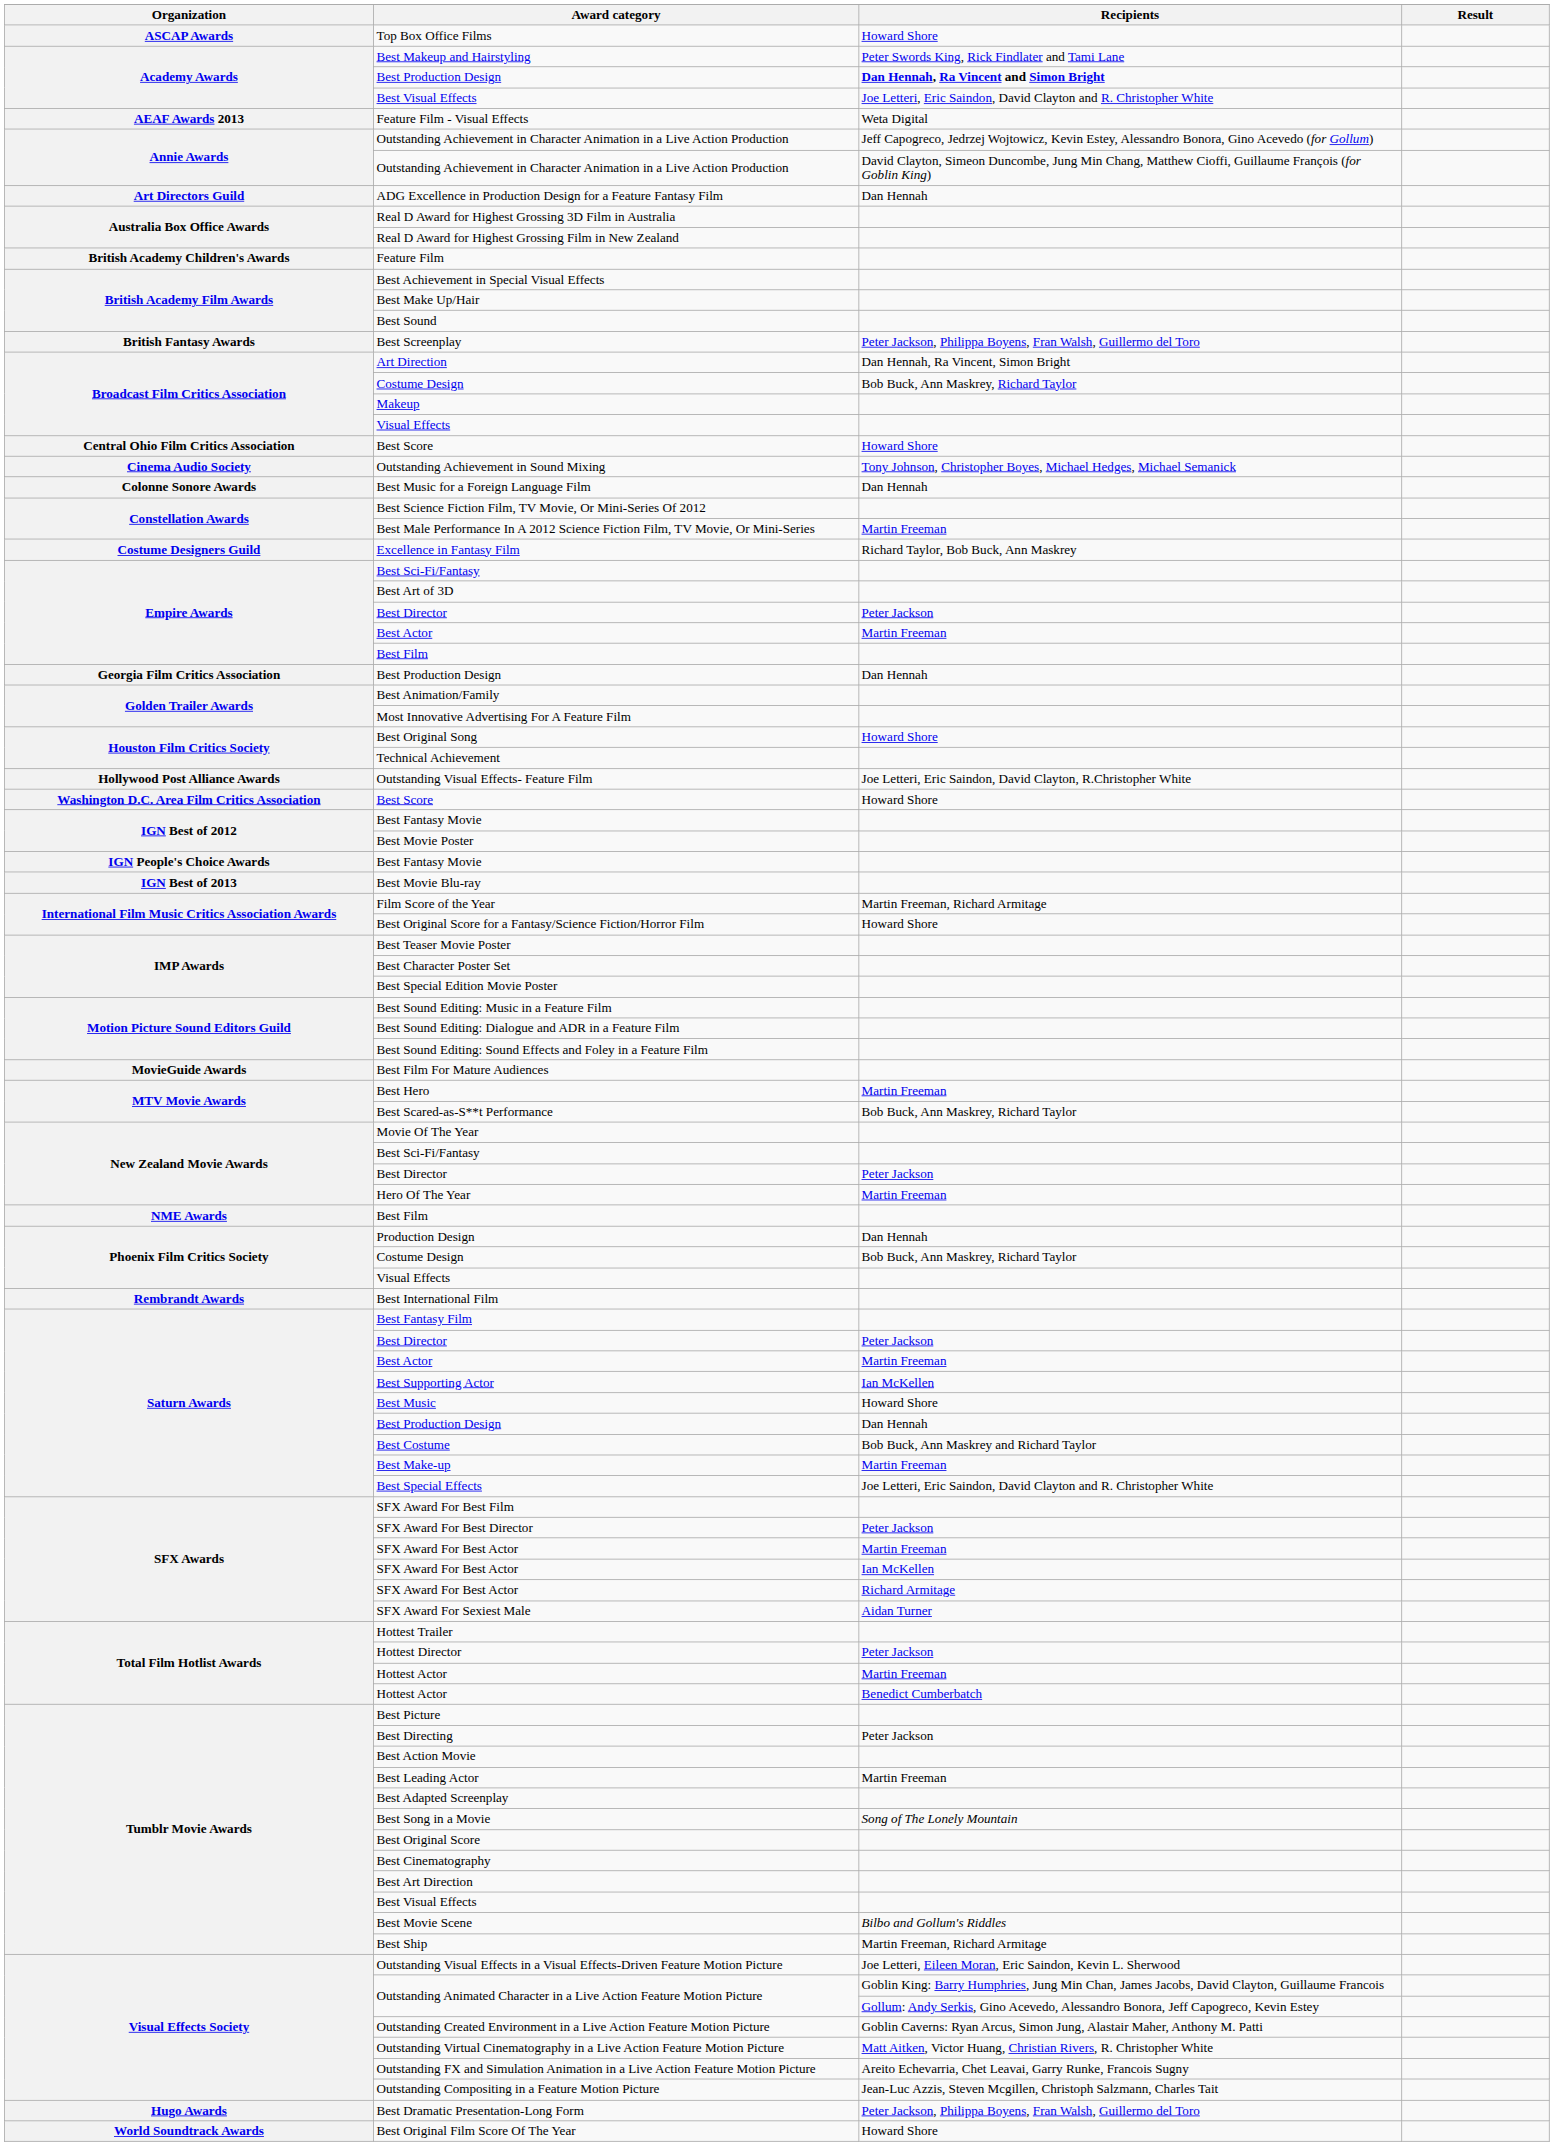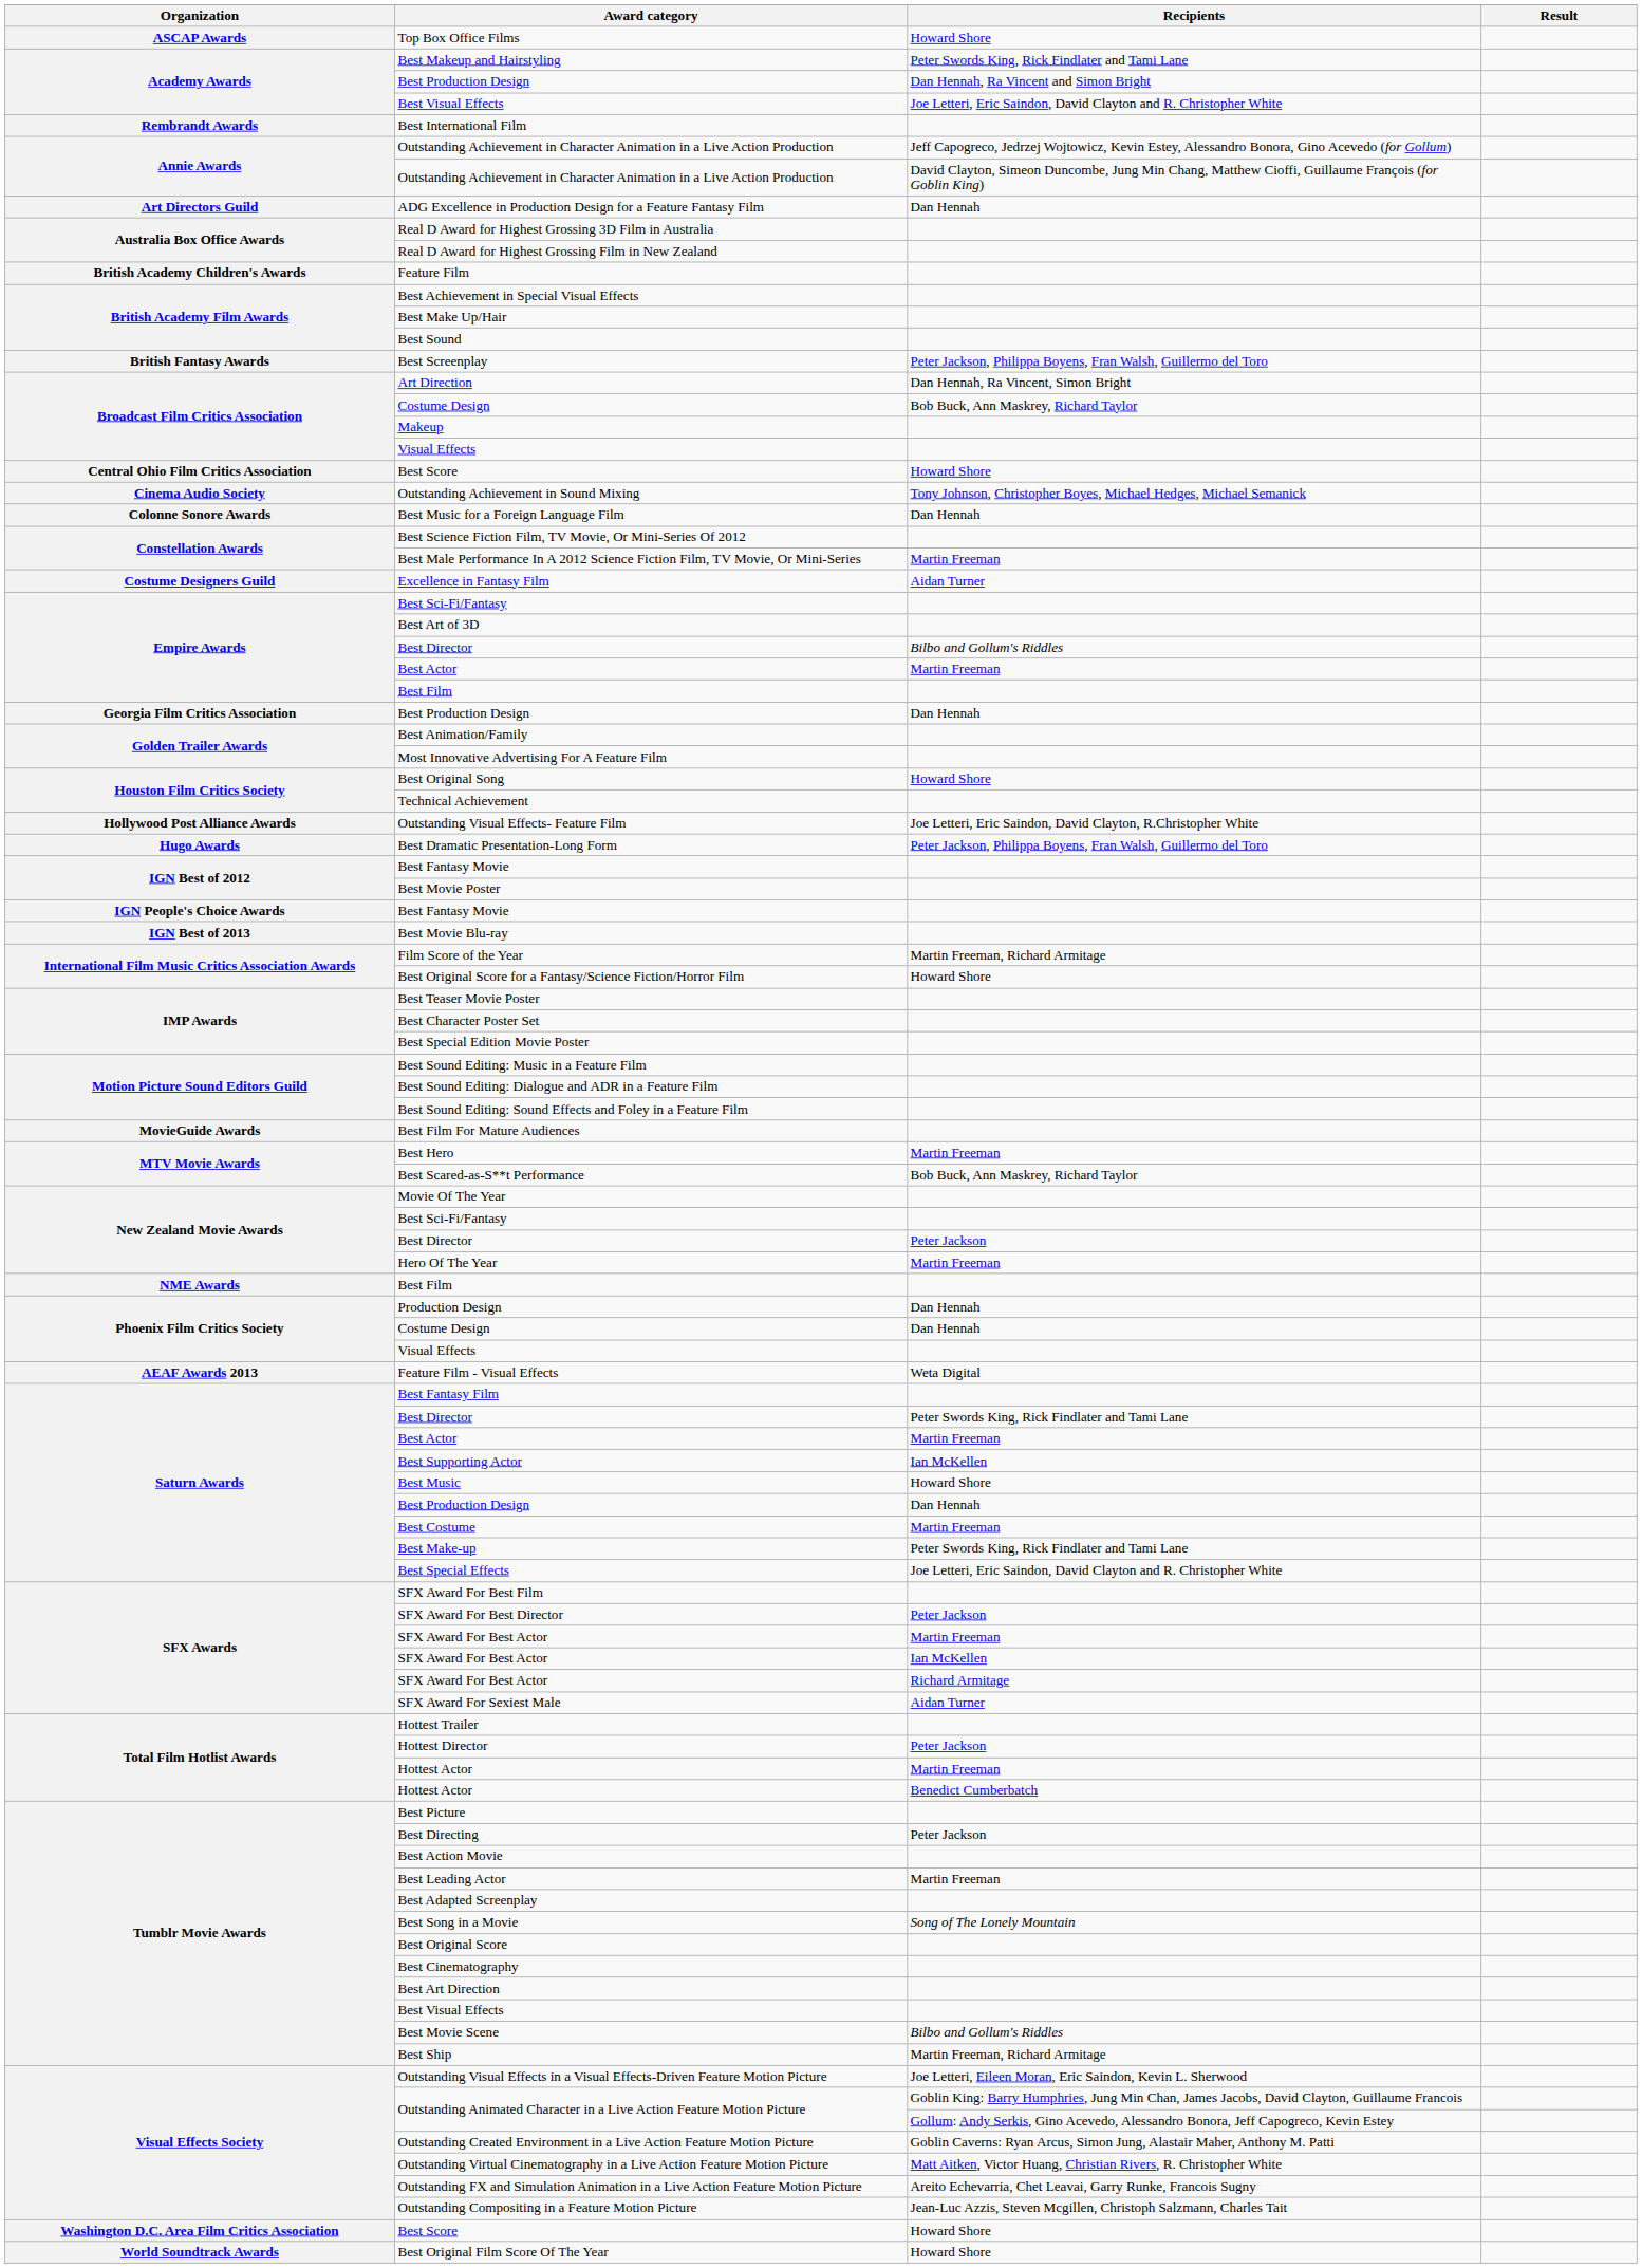Academy Awards / Best Production Design | Recipients: bold -> normal
rows swapped: Feature Film - Visual Effects <-> Best International Film
Excellence in Fantasy Film | Recipients: Richard Taylor, Bob Buck, Ann Maskrey -> Aidan Turner
Empire Awards / Best Director | Recipients: Peter Jackson -> Bilbo and Gollum's Riddles
rows swapped: Best Dramatic Presentation-Long Form <-> Washington D.C. Area Film Critics Association / Best Score
Phoenix Film Critics Society / Costume Design | Recipients: Bob Buck, Ann Maskrey, Richard Taylor -> Dan Hennah
Saturn Awards / Best Director | Recipients: Peter Jackson -> Peter Swords King, Rick Findlater and Tami Lane
Best Costume | Recipients: Bob Buck, Ann Maskrey and Richard Taylor -> Martin Freeman
Best Make-up | Recipients: Martin Freeman -> Peter Swords King, Rick Findlater and Tami Lane
